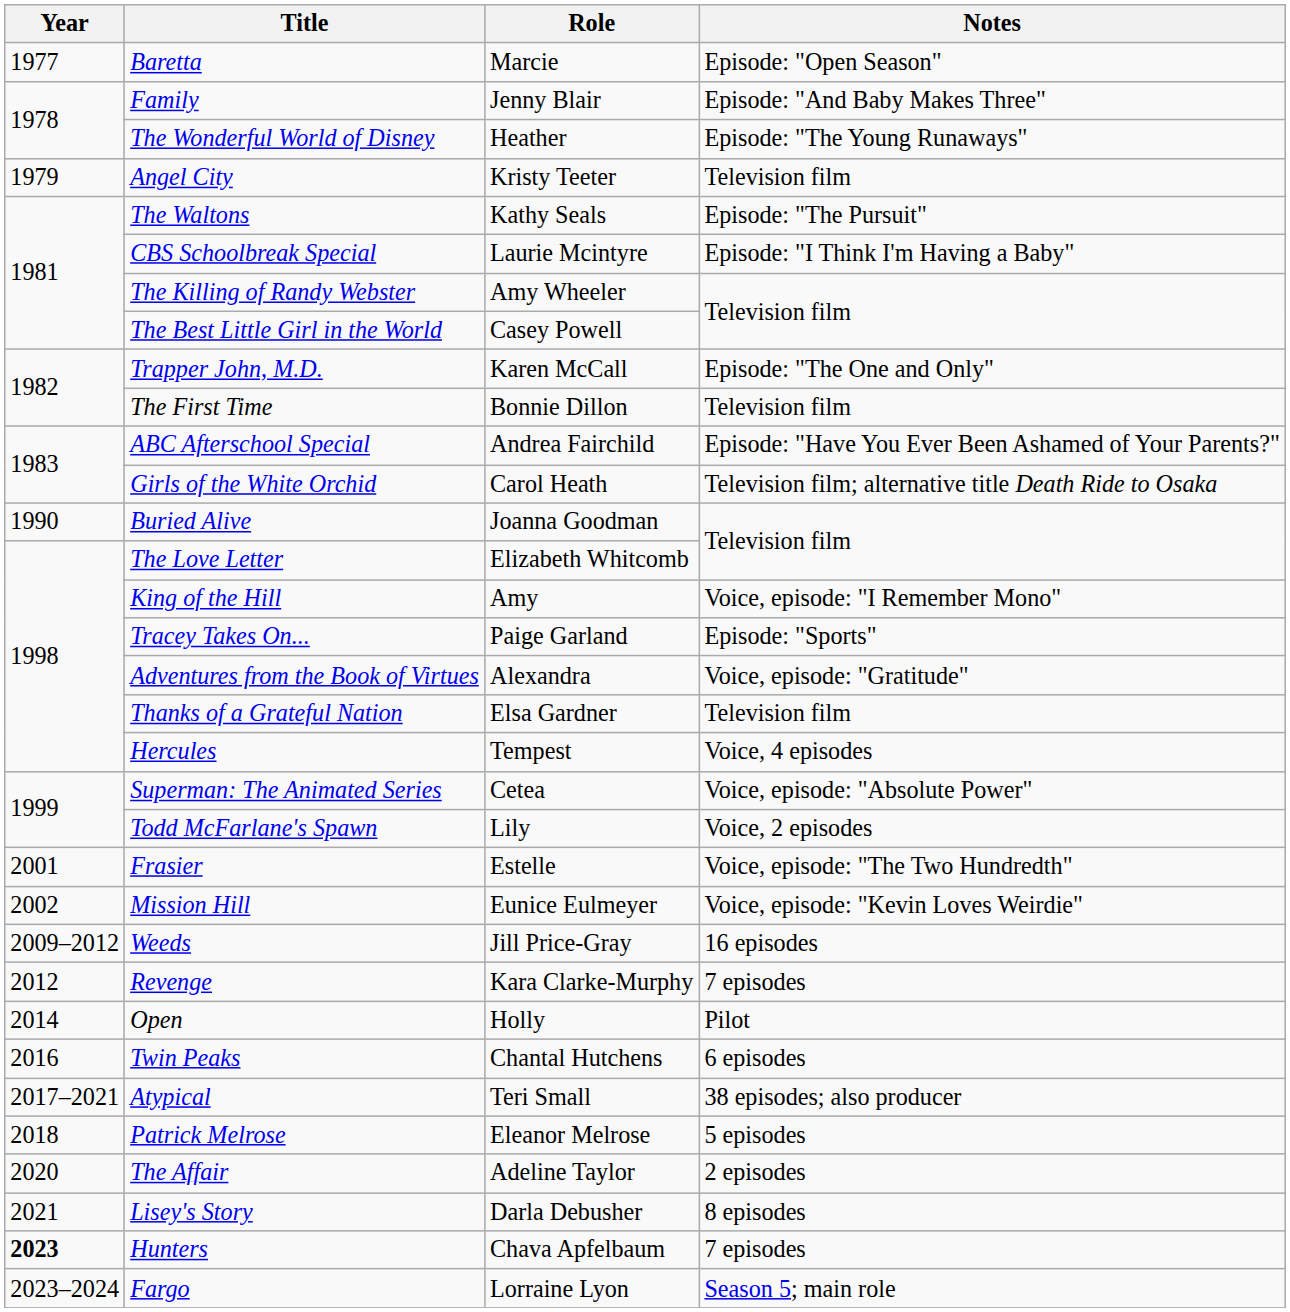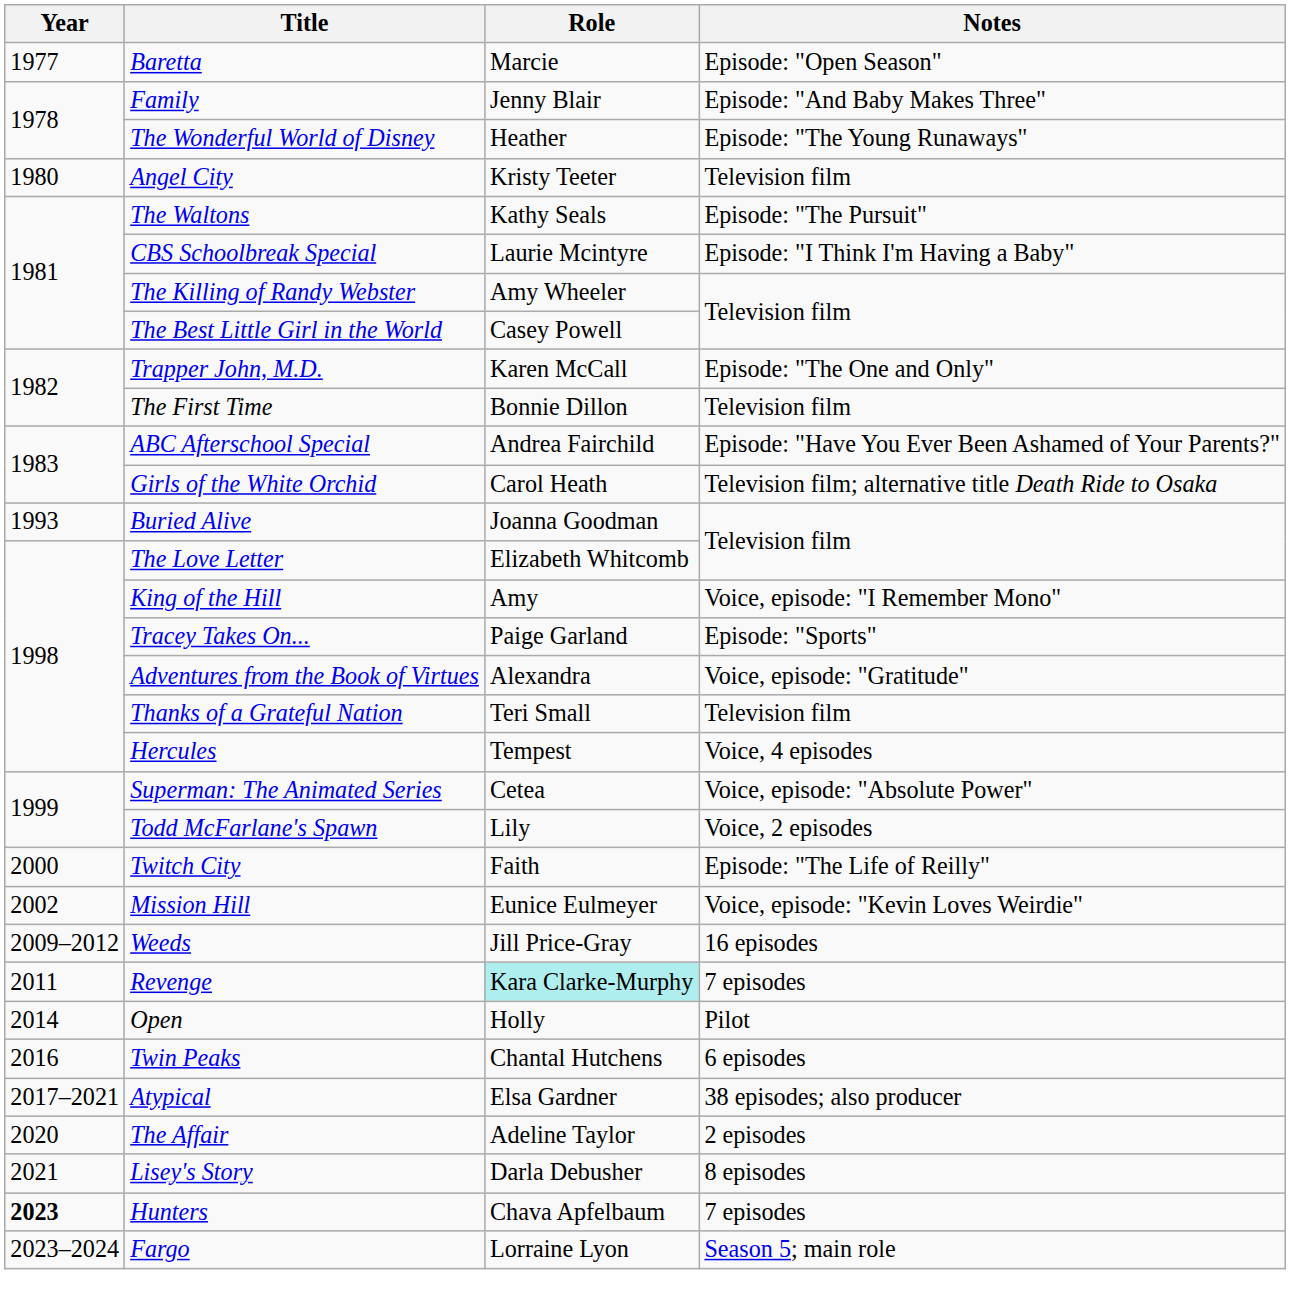Angel City | Year: 1979 -> 1980
Buried Alive | Year: 1990 -> 1993
Thanks of a Grateful Nation | Role: Elsa Gardner -> Teri Small
+ row: 2000 | Twitch City | Faith | Episode: "The Life of Reilly"
- row: 2001 | Frasier | Estelle | Voice, episode: "The Two Hundredth"
Revenge | Year: 2012 -> 2011
Revenge | Role: no background -> paleturquoise background
Atypical | Role: Teri Small -> Elsa Gardner
- row: 2018 | Patrick Melrose | Eleanor Melrose | 5 episodes
